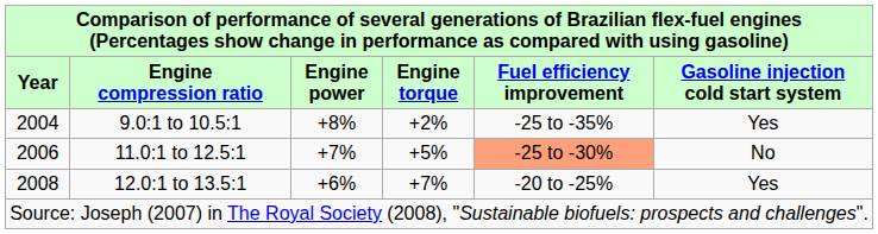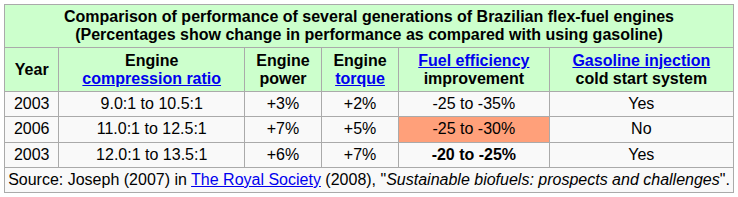9.0:1 to 10.5:1 | Year: 2004 -> 2003
9.0:1 to 10.5:1 | Engine power: +8% -> +3%
12.0:1 to 13.5:1 | Year: 2008 -> 2003
12.0:1 to 13.5:1 | Fuel efficiency improvement: normal -> bold
